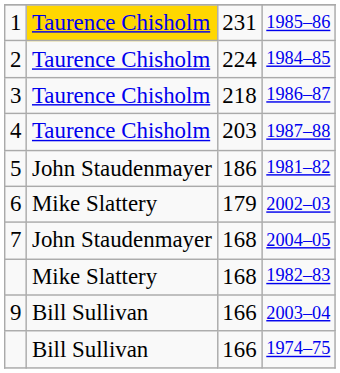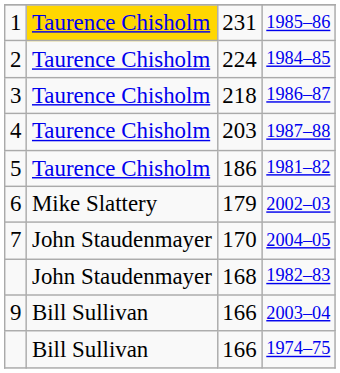1981–82 | column 2: John Staudenmayer -> Taurence Chisholm
2004–05 | column 3: 168 -> 170
1982–83 | column 2: Mike Slattery -> John Staudenmayer
